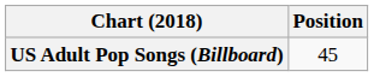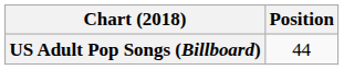US Adult Pop Songs (Billboard) | Position: 45 -> 44
